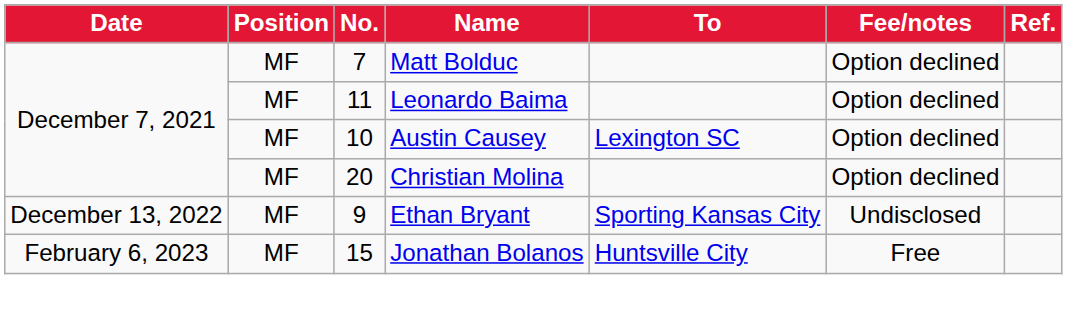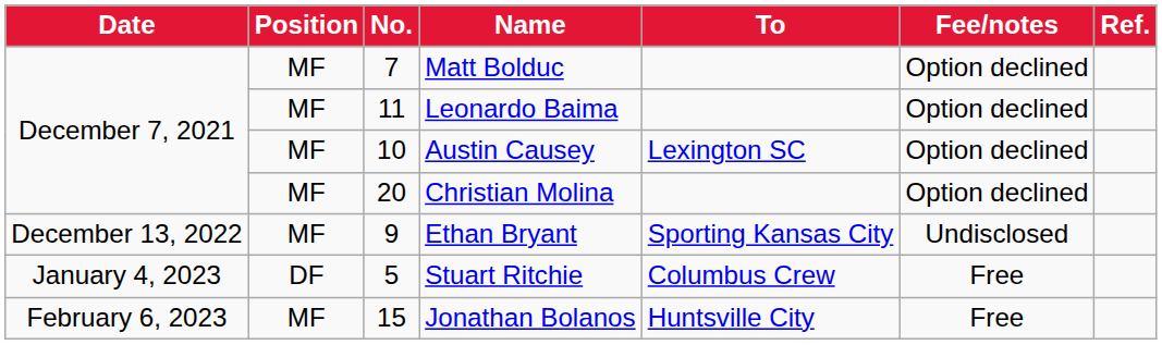+ row: January 4, 2023 | DF | 5 | Stuart Ritchie | Columbus Crew | Free
